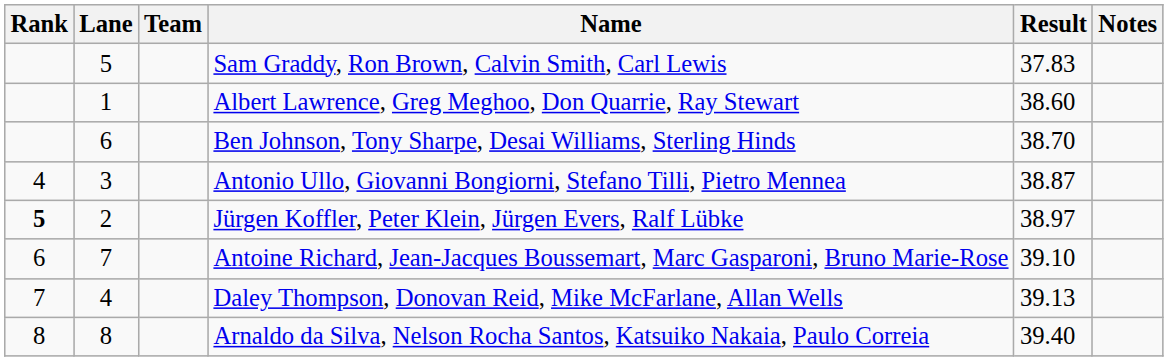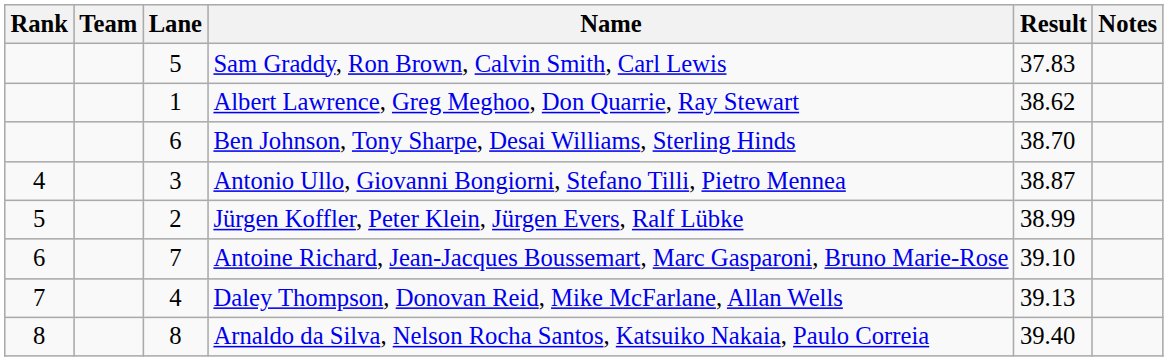columns swapped: Lane <-> Team
Albert Lawrence, Greg Meghoo, Don Quarrie, Ray Stewart | Result: 38.60 -> 38.62
Jürgen Koffler, Peter Klein, Jürgen Evers, Ralf Lübke | Rank: bold -> normal
Jürgen Koffler, Peter Klein, Jürgen Evers, Ralf Lübke | Result: 38.97 -> 38.99
